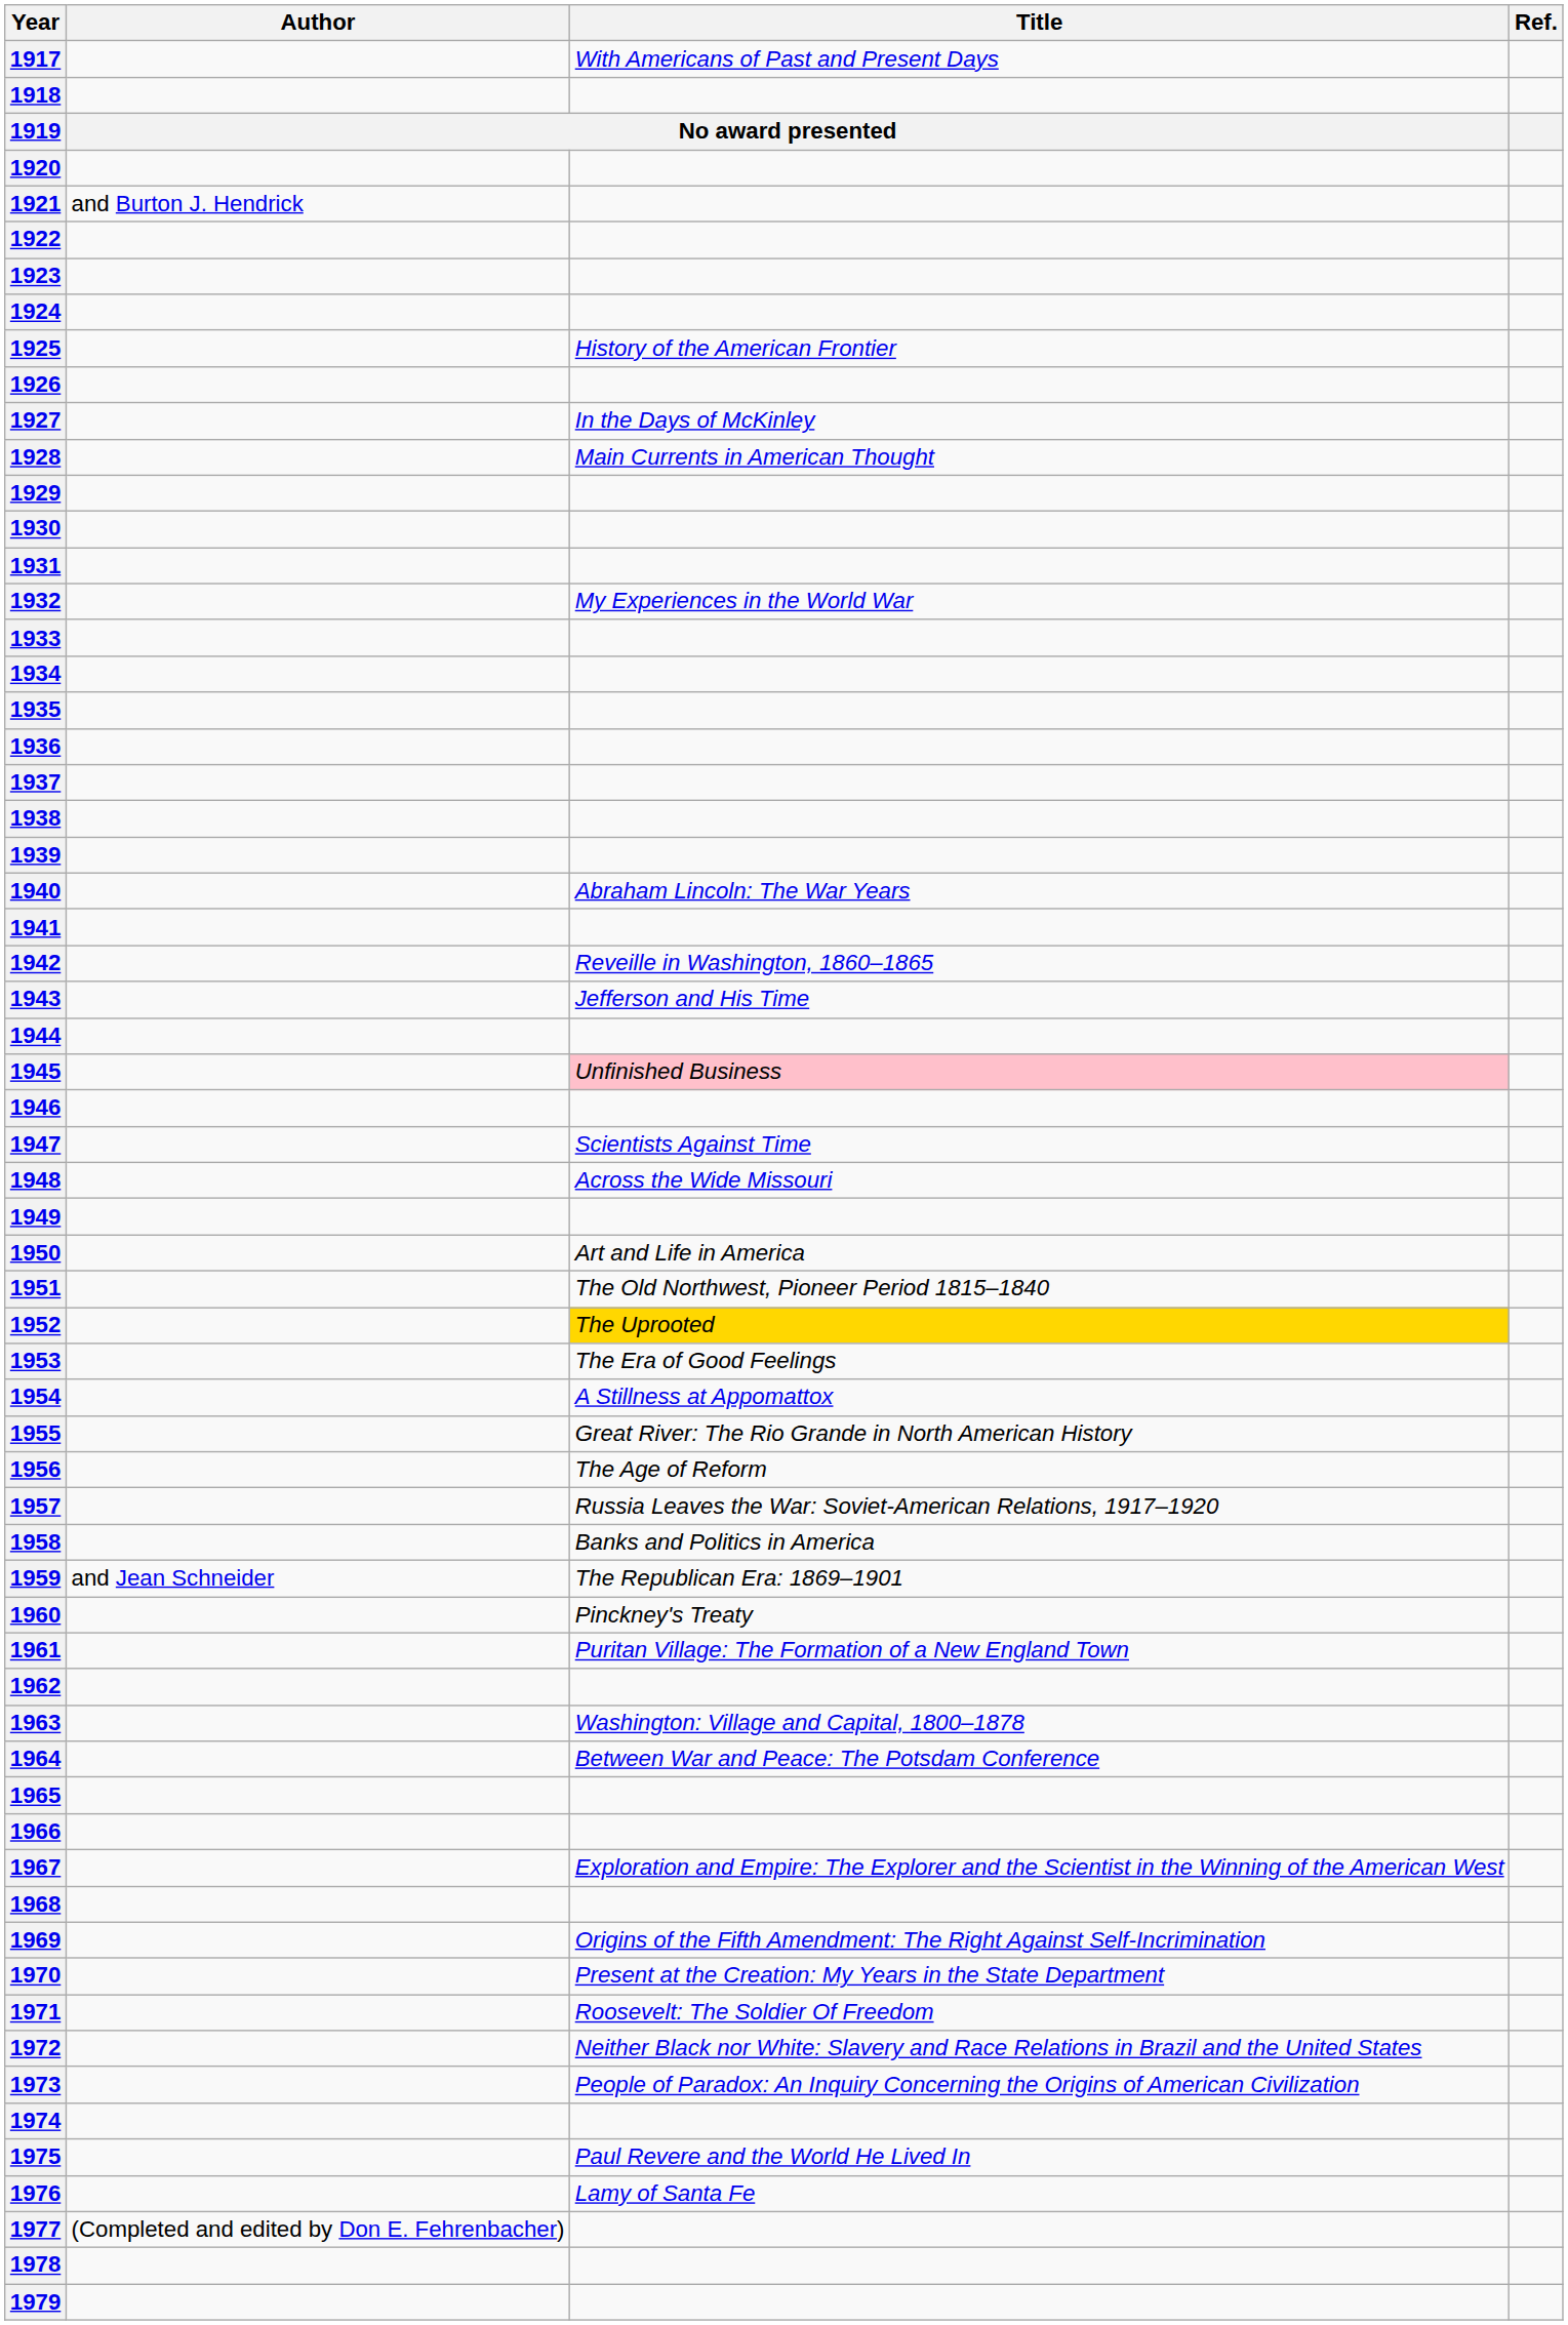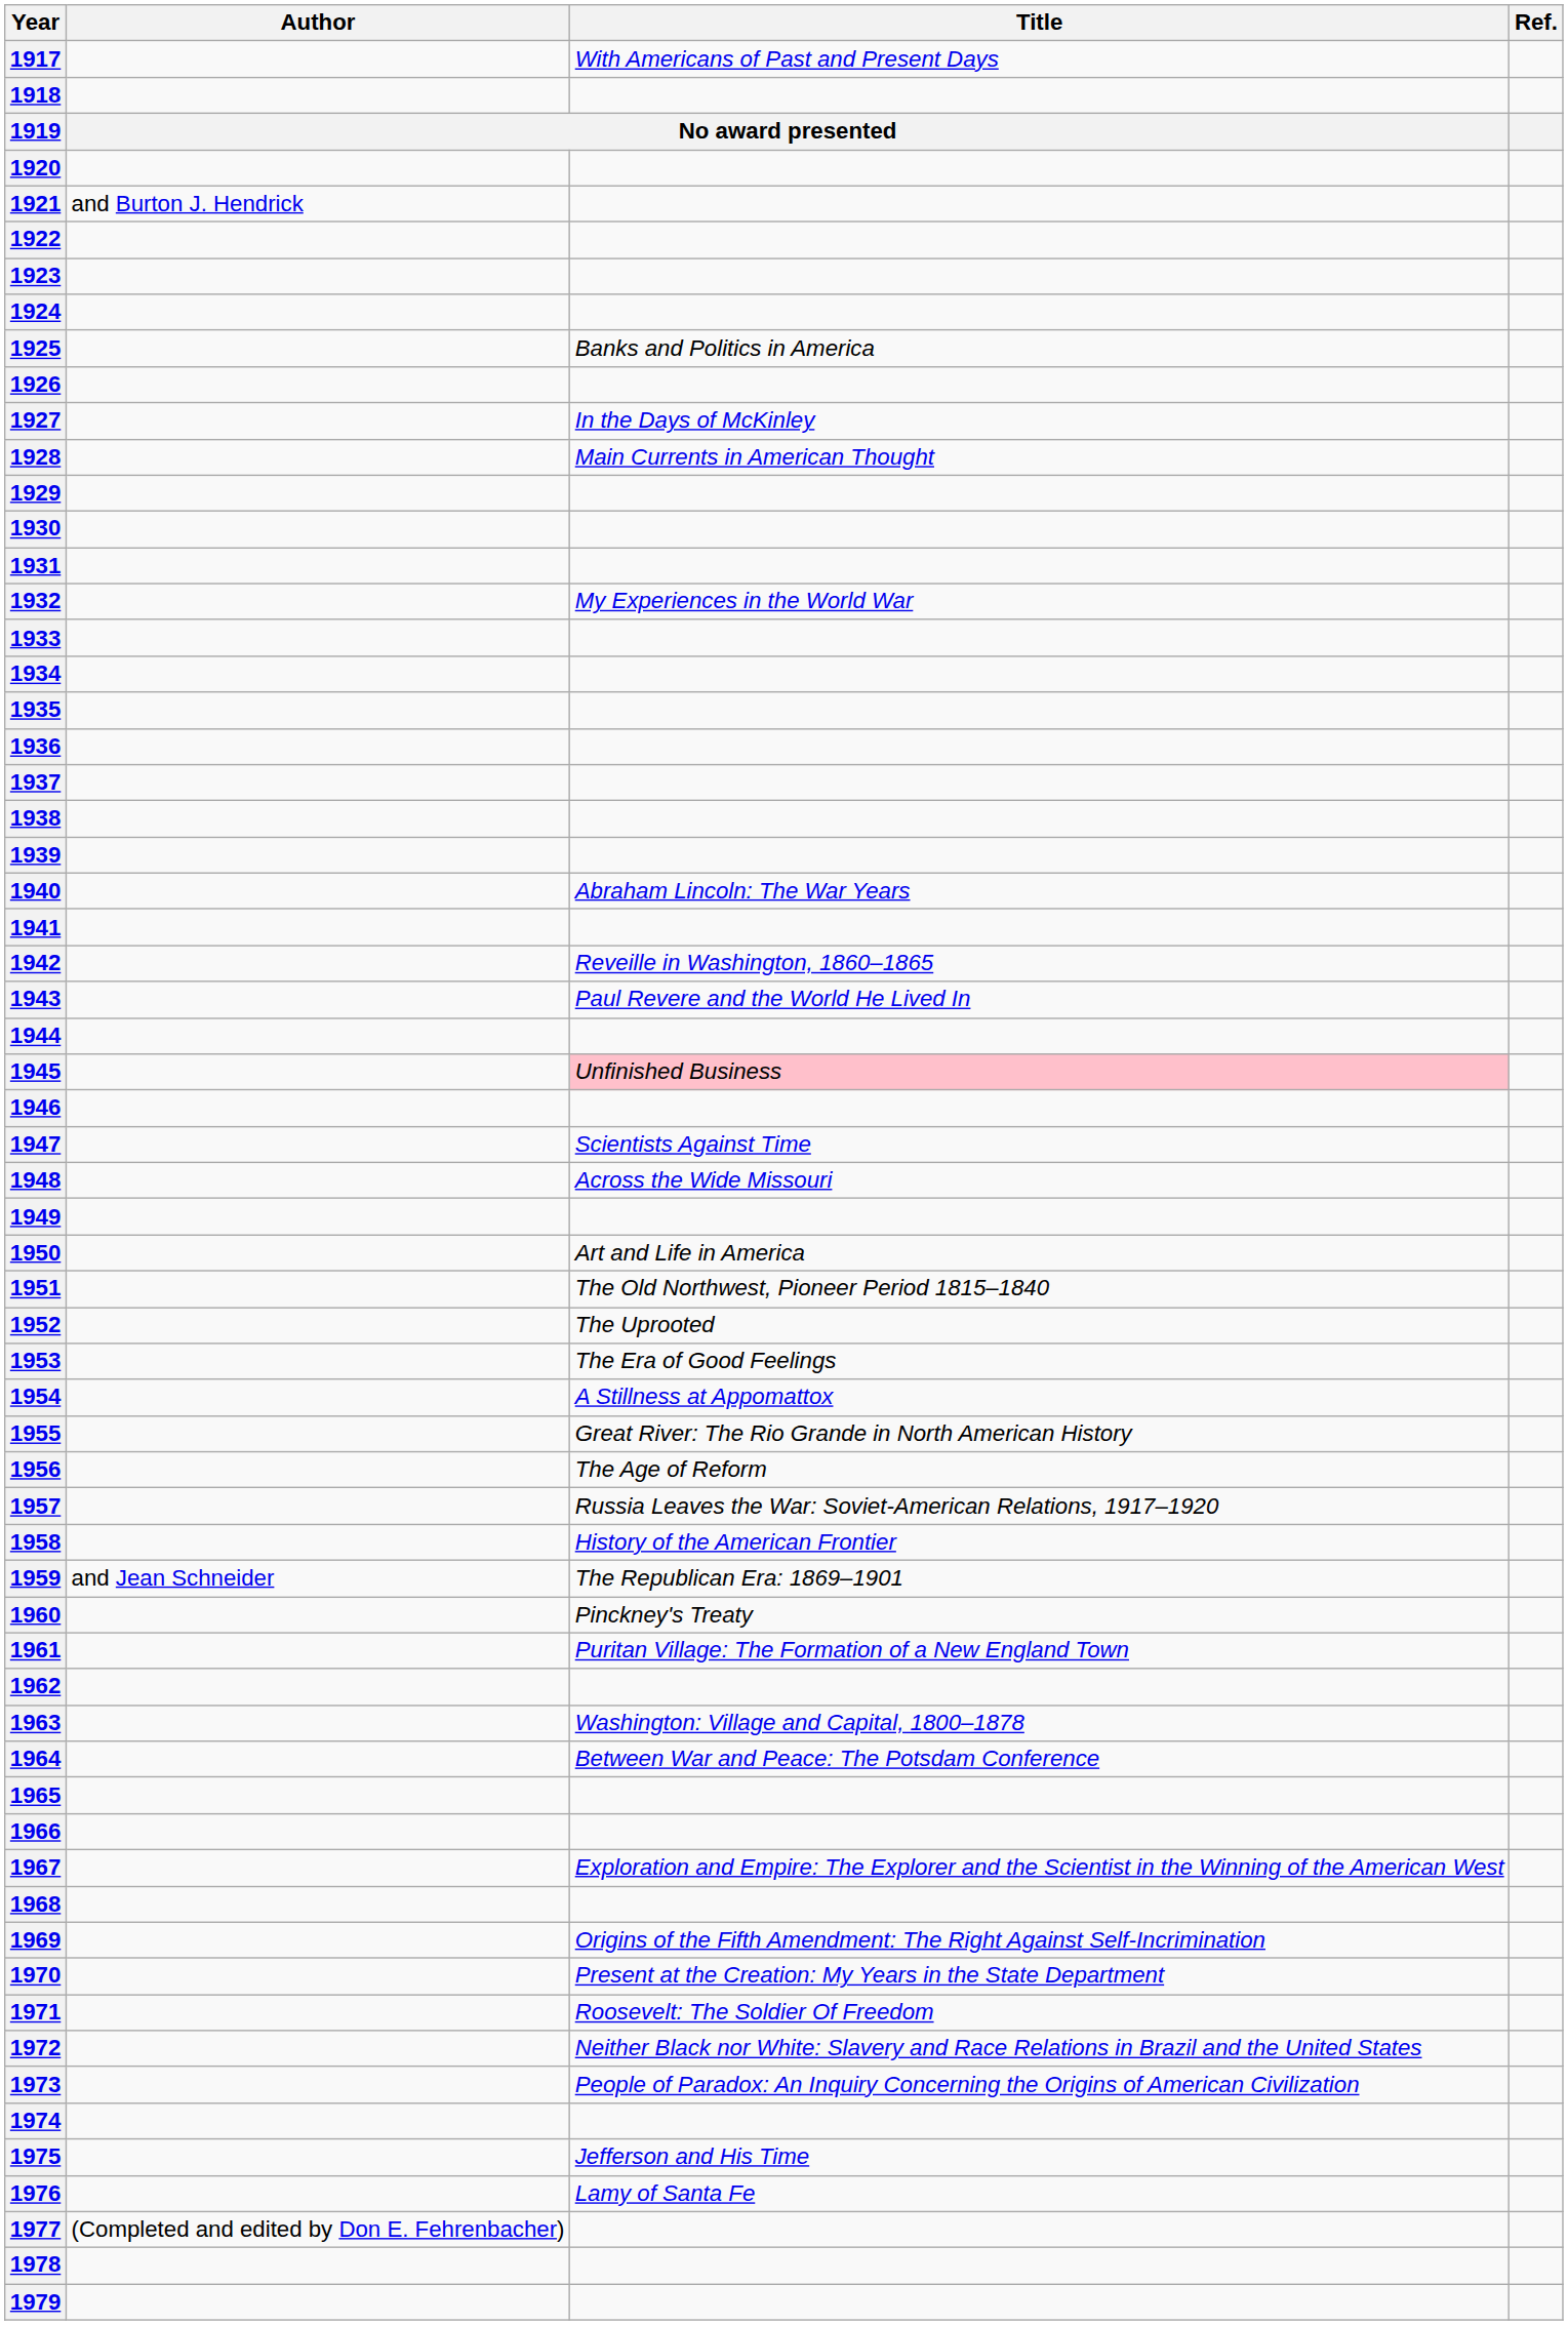1925 | Title: History of the American Frontier -> Banks and Politics in America
1943 | Title: Jefferson and His Time -> Paul Revere and the World He Lived In
1952 | Title: gold background -> no background
1958 | Title: Banks and Politics in America -> History of the American Frontier
1975 | Title: Paul Revere and the World He Lived In -> Jefferson and His Time
